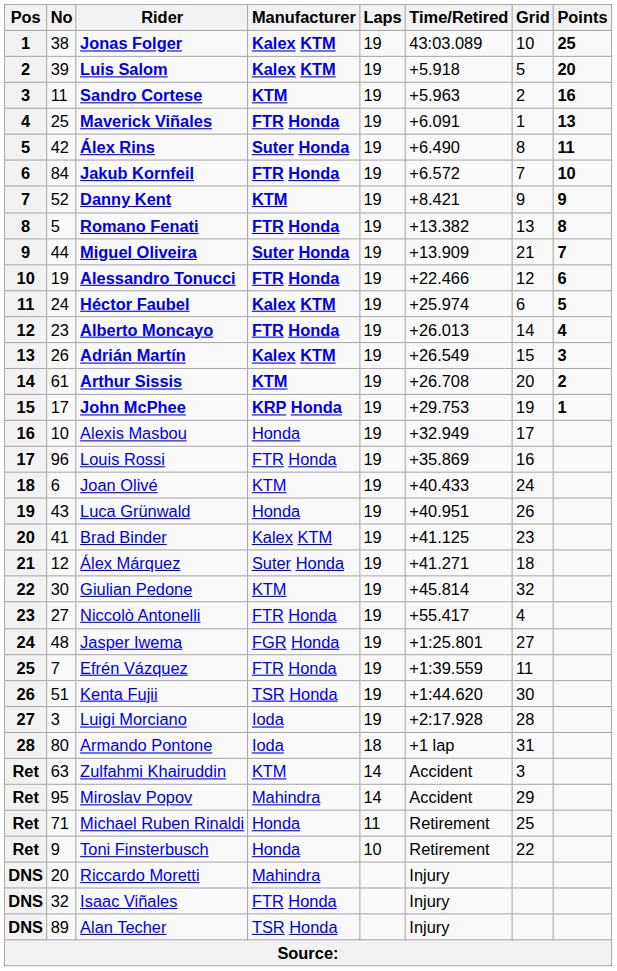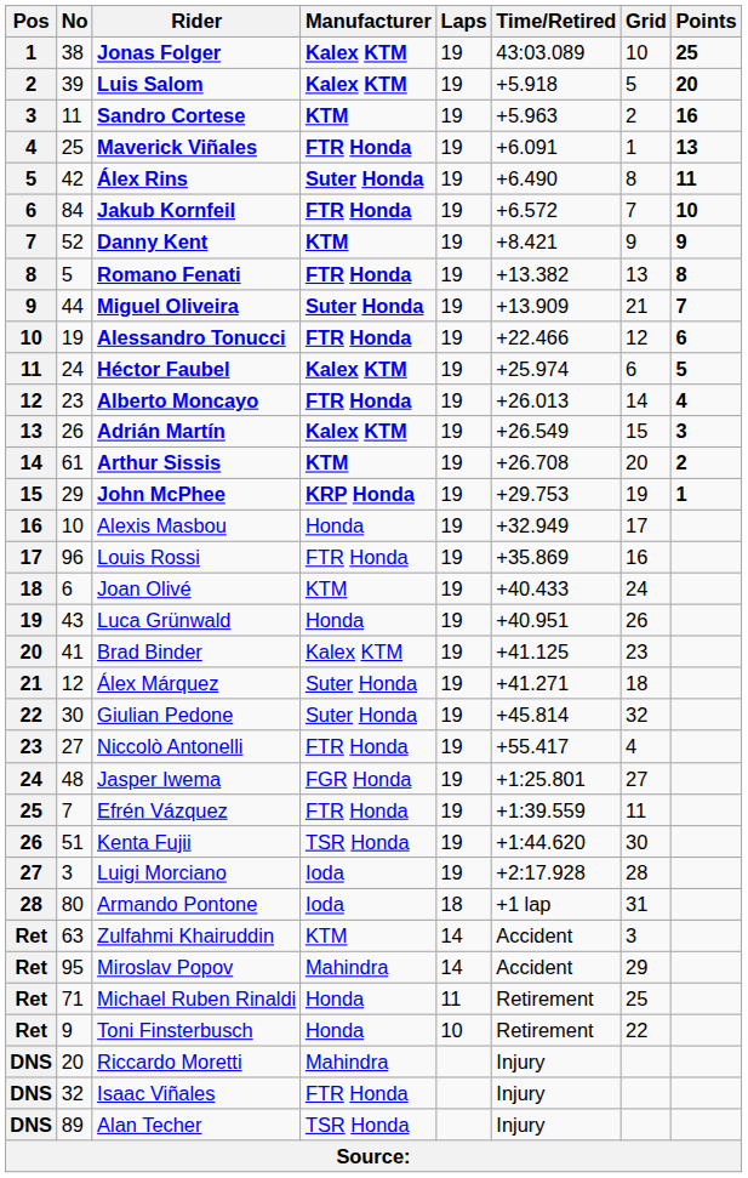John McPhee | No: 17 -> 29
Giulian Pedone | Manufacturer: KTM -> Suter Honda
